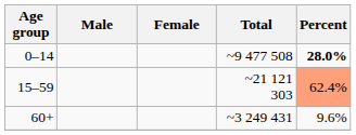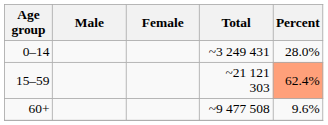0–14 | Total: ~9 477 508 -> ~3 249 431
0–14 | Percent: bold -> normal
60+ | Total: ~3 249 431 -> ~9 477 508
